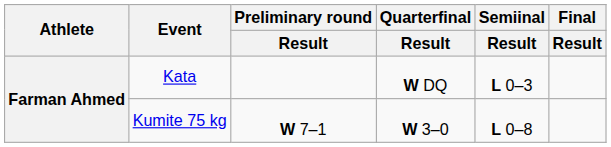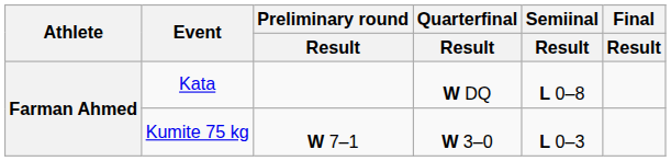Kata | Semiinal / Result: L 0–3 -> L 0–8
Kumite 75 kg | Semiinal / Result: L 0–8 -> L 0–3
